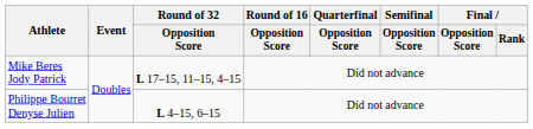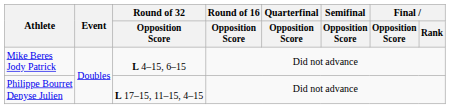Mike Beres Jody Patrick | Round of 32 / Opposition Score: L 17–15, 11–15, 4–15 -> L 4–15, 6–15
Philippe Bourret Denyse Julien | Round of 32 / Opposition Score: L 4–15, 6–15 -> L 17–15, 11–15, 4–15
